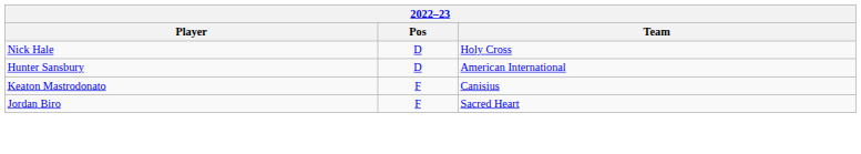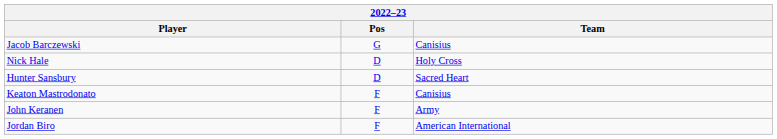+ row: Jacob Barczewski | G | Canisius
Hunter Sansbury | Team: American International -> Sacred Heart
+ row: John Keranen | F | Army
Jordan Biro | Team: Sacred Heart -> American International
